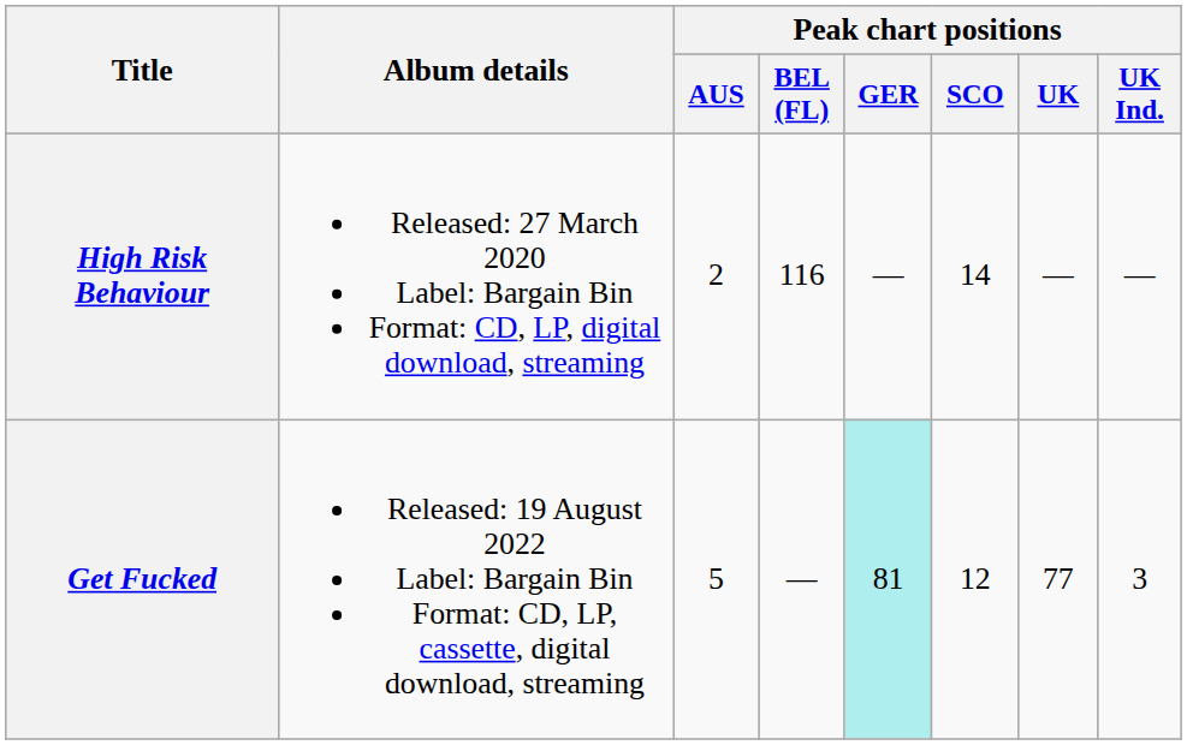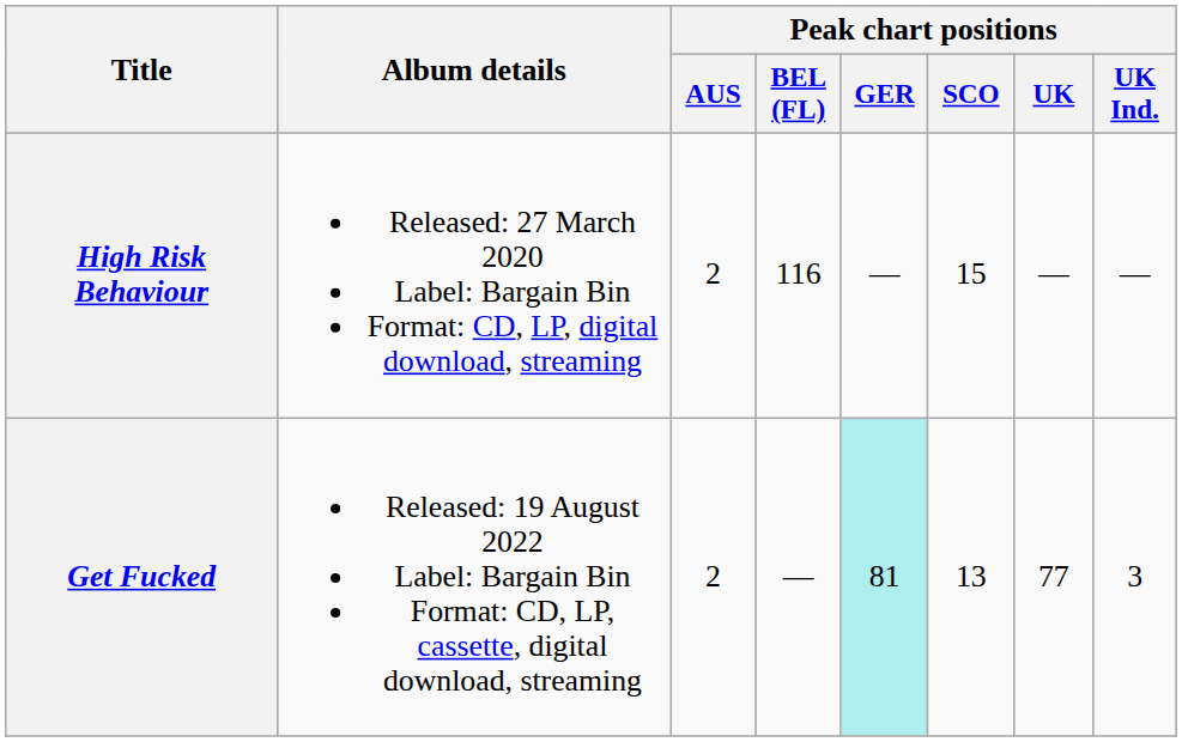High Risk Behaviour | Peak chart positions / SCO: 14 -> 15
Get Fucked | Peak chart positions / AUS: 5 -> 2
Get Fucked | Peak chart positions / SCO: 12 -> 13
